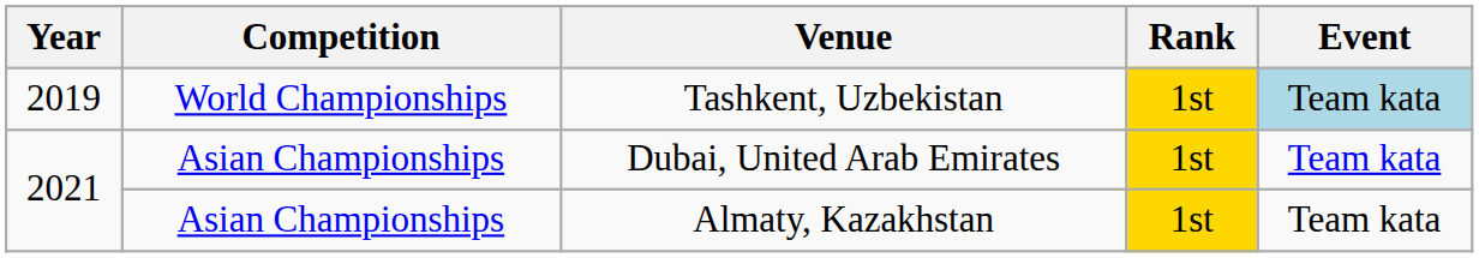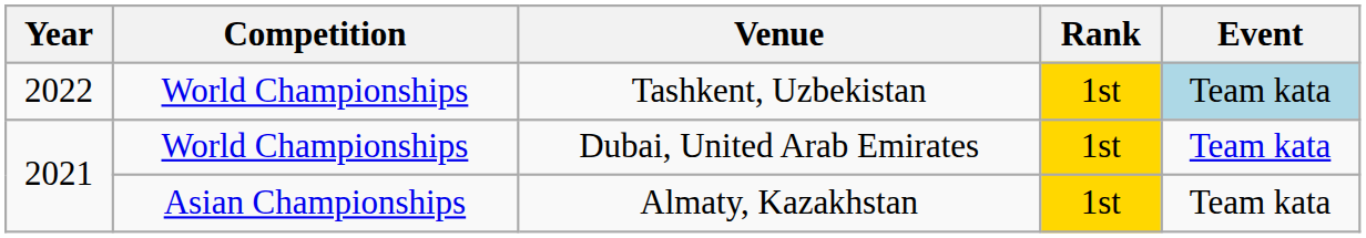Tashkent, Uzbekistan | Year: 2019 -> 2022
Dubai, United Arab Emirates | Competition: Asian Championships -> World Championships
